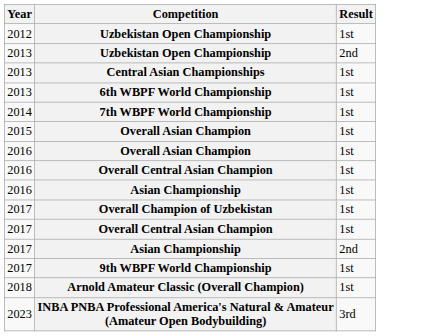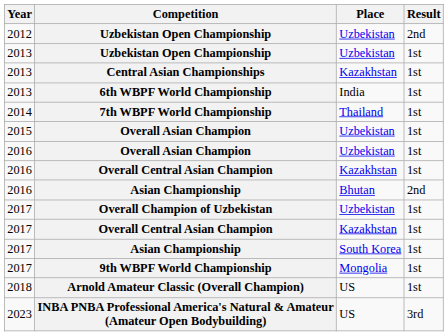+ column: Place | Uzbekistan | Uzbekistan | Kazakhstan | India | Thailand | Uzbekistan | Uzbekistan | Kazakhstan | Bhutan | Uzbekistan | Kazakhstan | South Korea | Mongolia | US | US
2012 / Uzbekistan Open Championship | Result: 1st -> 2nd
2013 / Uzbekistan Open Championship | Result: 2nd -> 1st
2016 / Asian Championship | Result: 1st -> 2nd
2017 / Asian Championship | Result: 2nd -> 1st
